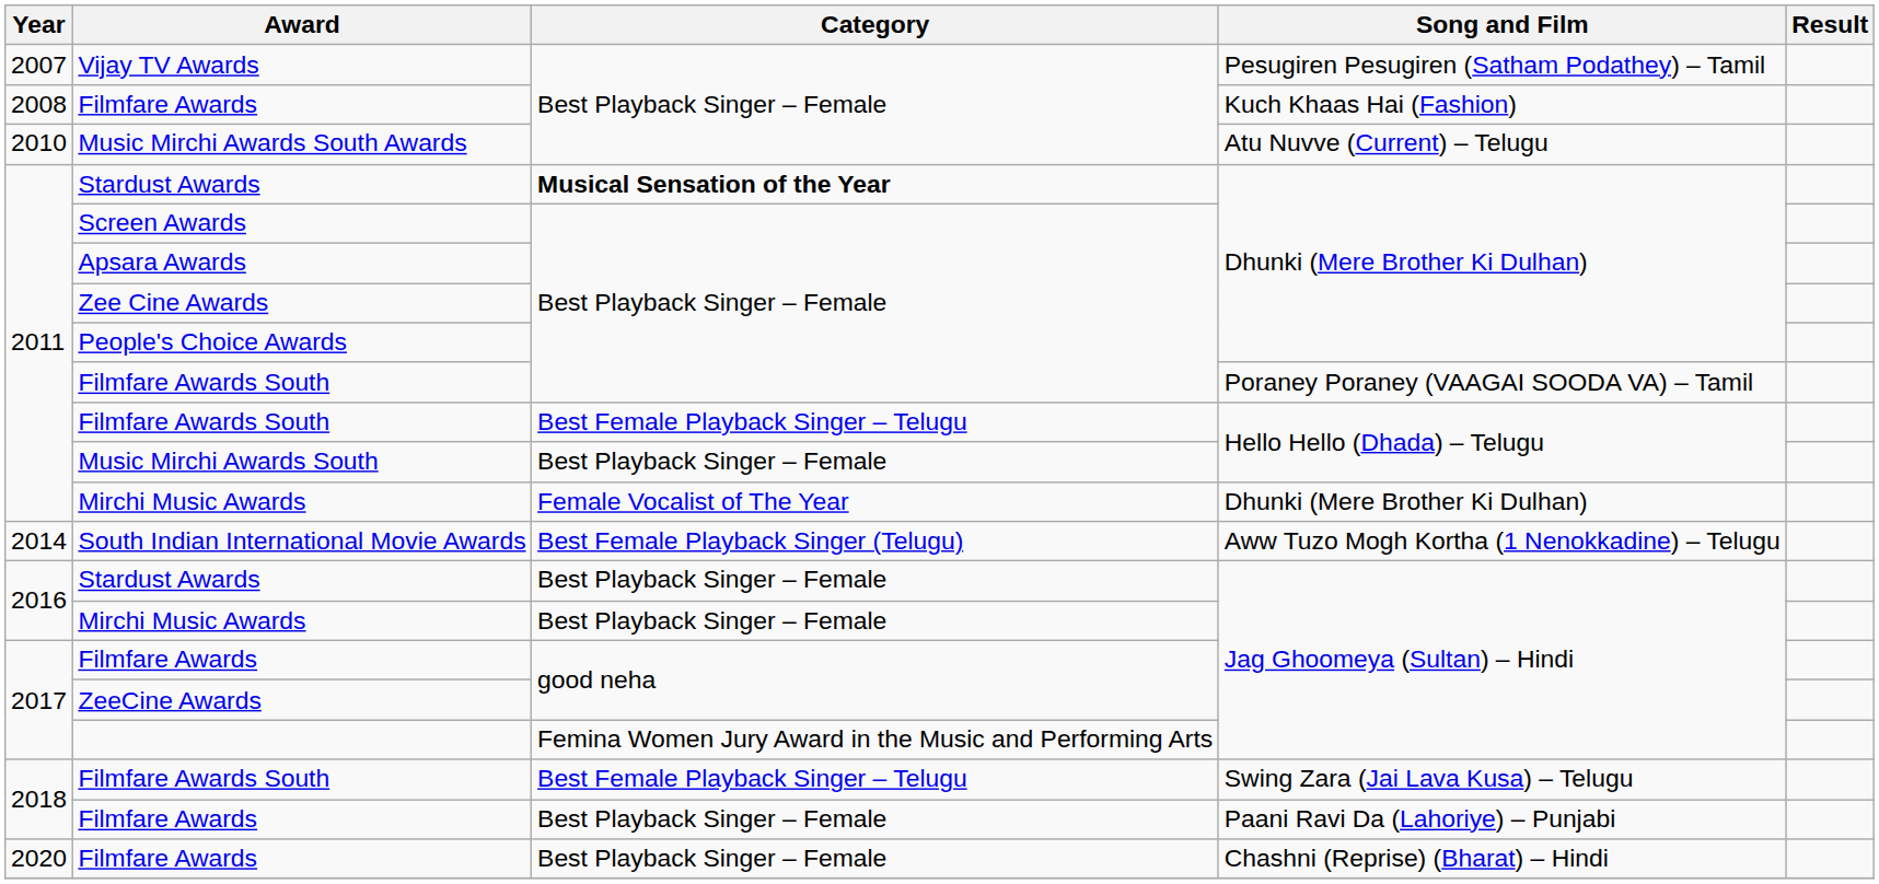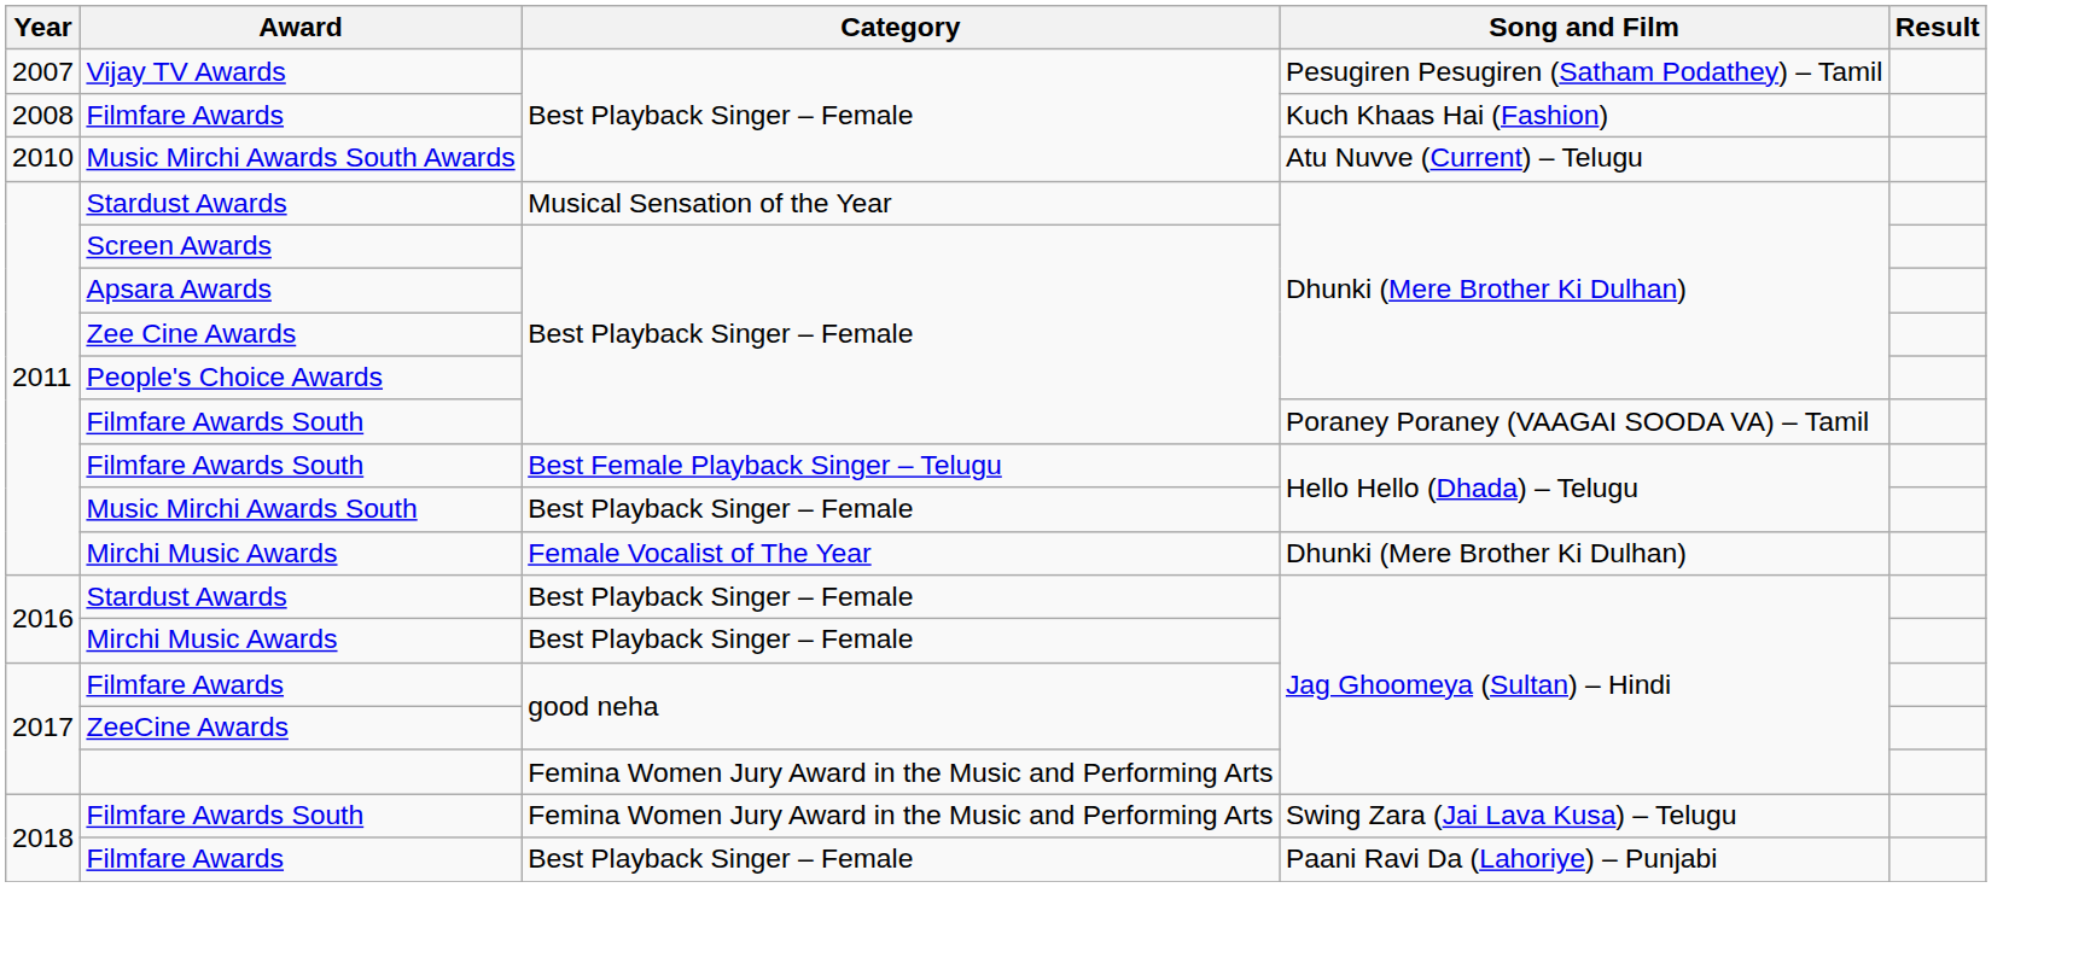Stardust Awards / Dhunki (Mere Brother Ki Dulhan) | Category: bold -> normal
- row: 2014 | South Indian International Movie Awards | Best Female Playback Singer (Telugu) | Aww Tuzo Mogh Kortha (1 Nenokkadine) – Telugu
Filmfare Awards South / Swing Zara (Jai Lava Kusa) – Telugu | Category: Best Female Playback Singer – Telugu -> Femina Women Jury Award in the Music and Performing Arts
- row: 2020 | Filmfare Awards | Best Playback Singer – Female | Chashni (Reprise) (Bharat) – Hindi
